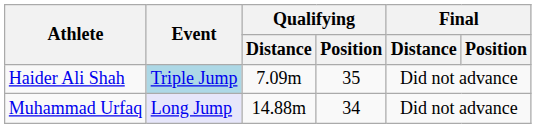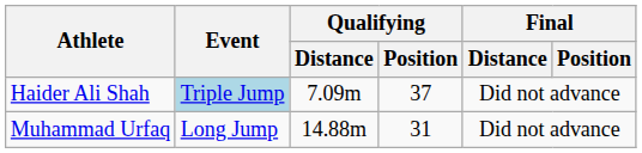Haider Ali Shah | Qualifying / Position: 35 -> 37
Muhammad Urfaq | Event: lavender background -> no background
Muhammad Urfaq | Qualifying / Position: 34 -> 31
